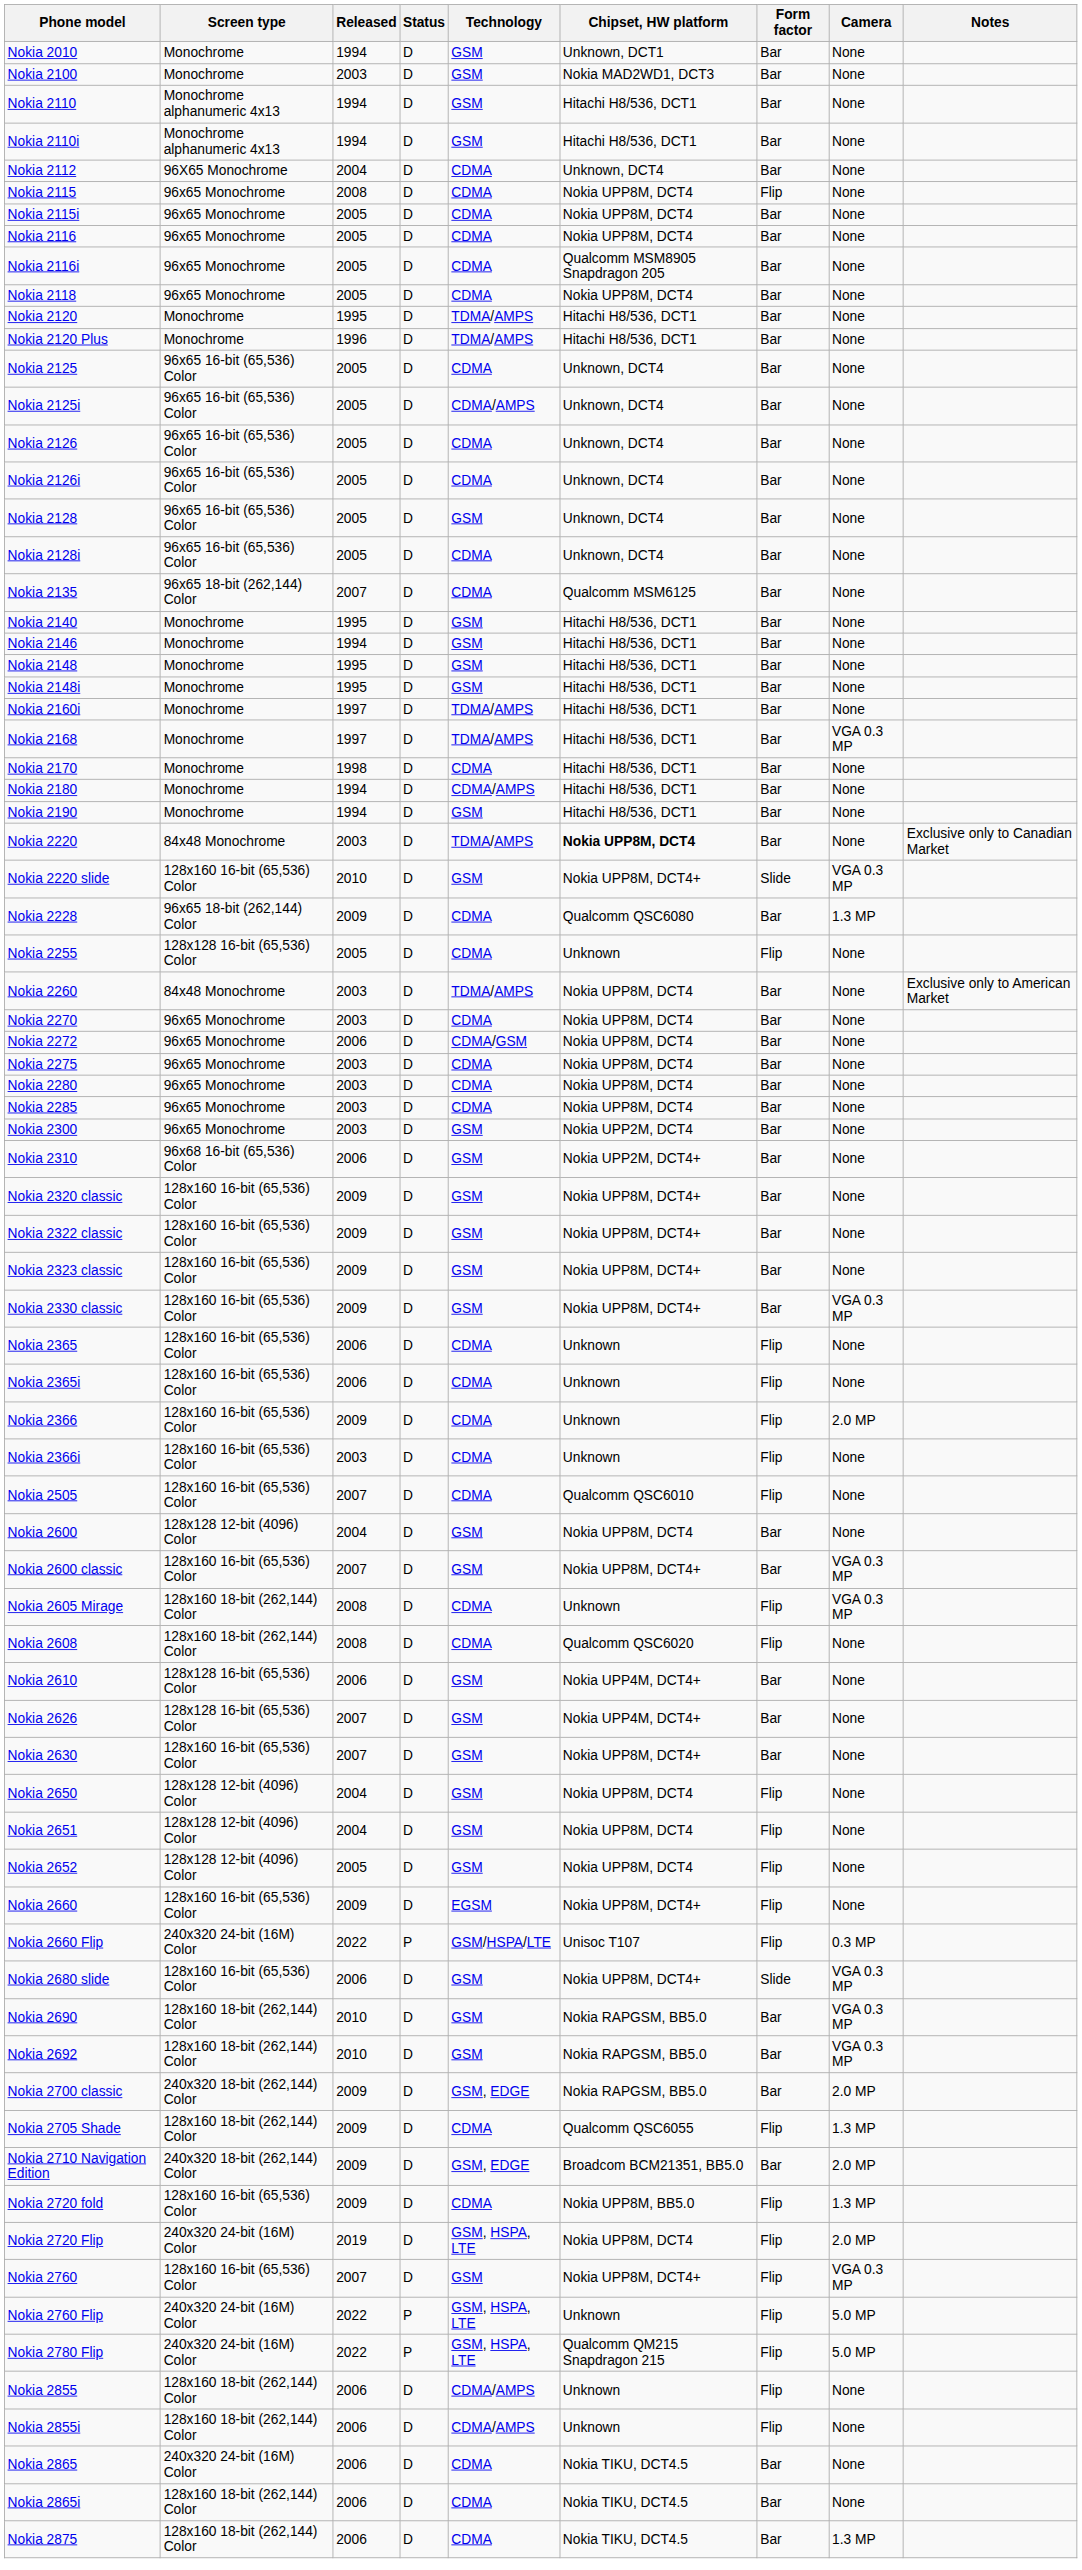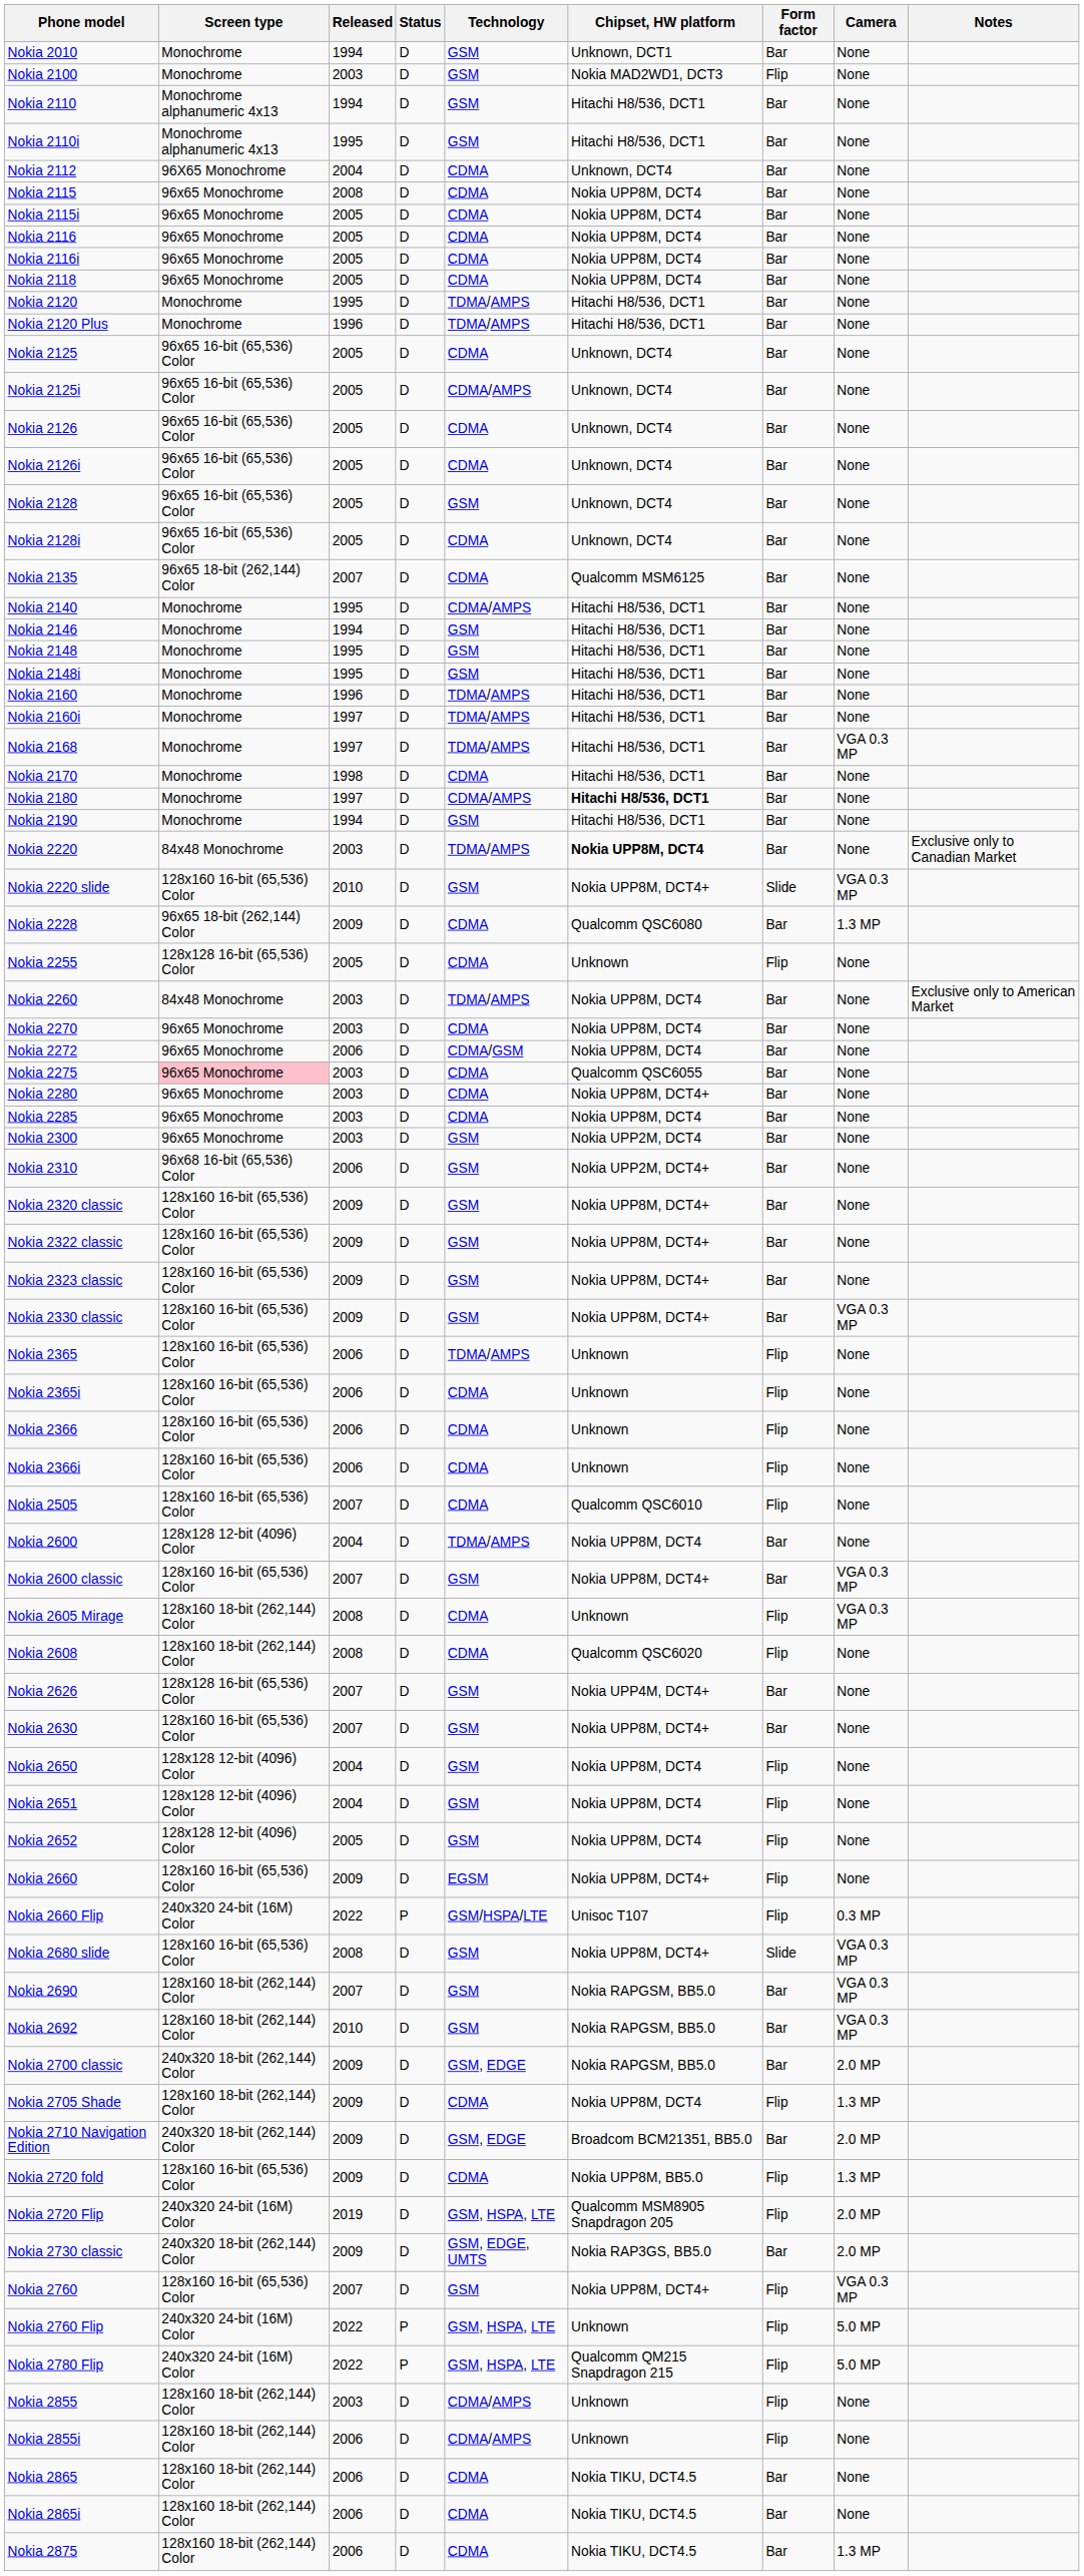Nokia 2100 | Form factor: Bar -> Flip
Nokia 2110i | Released: 1994 -> 1995
Nokia 2115 | Form factor: Flip -> Bar
Nokia 2116i | Chipset, HW platform: Qualcomm MSM8905 Snapdragon 205 -> Nokia UPP8M, DCT4
Nokia 2140 | Technology: GSM -> CDMA/AMPS
+ row: Nokia 2160 | Monochrome | 1996 | D | TDMA/AMPS | Hitachi H8/536, DCT1 | Bar | None
Nokia 2180 | Released: 1994 -> 1997
Nokia 2180 | Chipset, HW platform: normal -> bold
Nokia 2275 | Screen type: no background -> pink background
Nokia 2275 | Chipset, HW platform: Nokia UPP8M, DCT4 -> Qualcomm QSC6055
Nokia 2280 | Chipset, HW platform: Nokia UPP8M, DCT4 -> Nokia UPP8M, DCT4+
Nokia 2365 | Technology: CDMA -> TDMA/AMPS
Nokia 2366 | Released: 2009 -> 2006
Nokia 2366 | Camera: 2.0 MP -> None
Nokia 2366i | Released: 2003 -> 2006
Nokia 2600 | Technology: GSM -> TDMA/AMPS
- row: Nokia 2610 | 128x128 16-bit (65,536) Color | 2006 | D | GSM | Nokia UPP4M, DCT4+ | Bar | None
Nokia 2680 slide | Released: 2006 -> 2008
Nokia 2690 | Released: 2010 -> 2007
Nokia 2705 Shade | Chipset, HW platform: Qualcomm QSC6055 -> Nokia UPP8M, DCT4
Nokia 2720 Flip | Chipset, HW platform: Nokia UPP8M, DCT4 -> Qualcomm MSM8905 Snapdragon 205
+ row: Nokia 2730 classic | 240x320 18-bit (262,144) Color | 2009 | D | GSM, EDGE, UMTS | Nokia RAP3GS, BB5.0 | Bar | 2.0 MP
Nokia 2855 | Released: 2006 -> 2003
Nokia 2865 | Screen type: 240x320 24-bit (16M) Color -> 128x160 18-bit (262,144) Color
